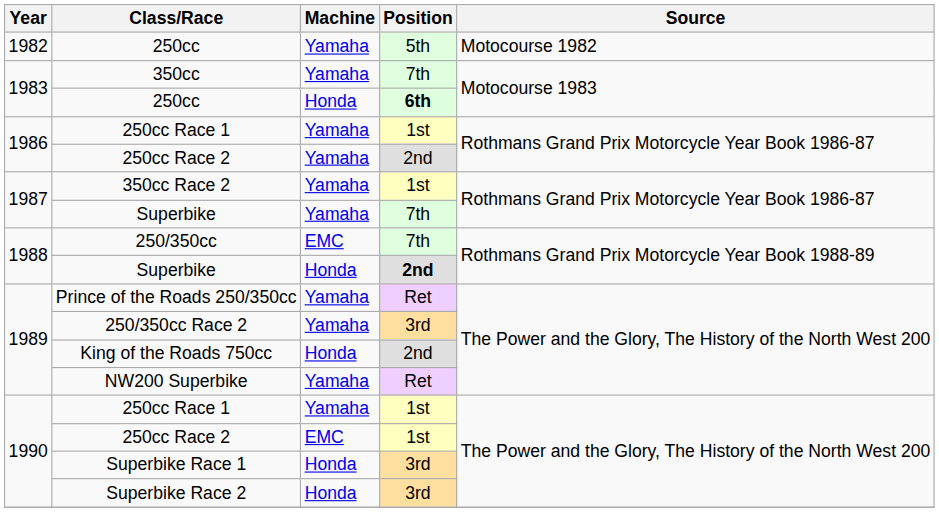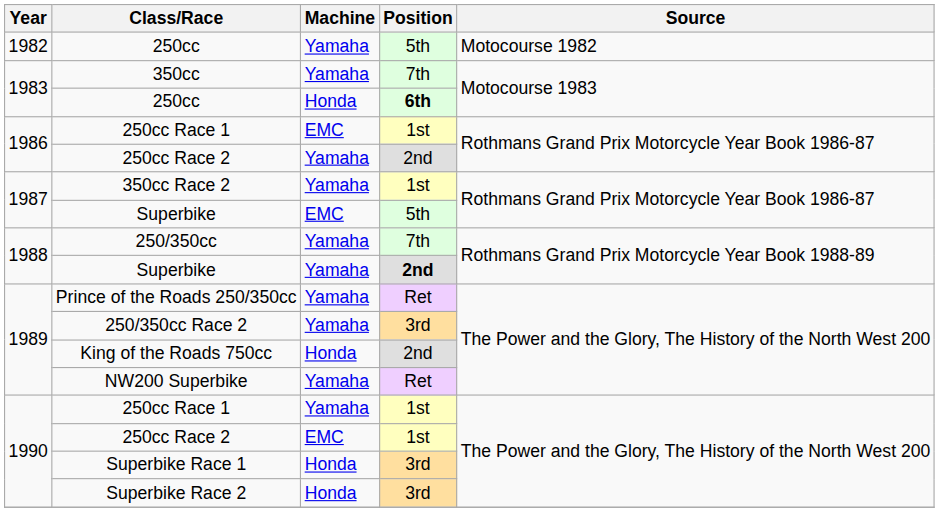1986 / 250cc Race 1 | Machine: Yamaha -> EMC
1987 / Superbike | Machine: Yamaha -> EMC
1987 / Superbike | Position: 7th -> 5th
250/350cc | Machine: EMC -> Yamaha
1988 / Superbike | Machine: Honda -> Yamaha
